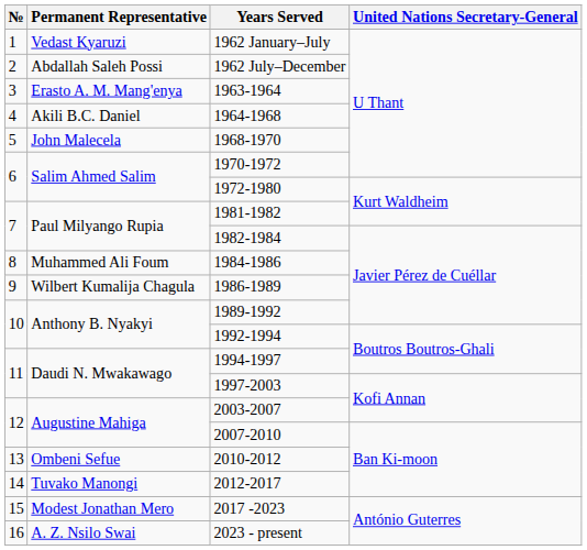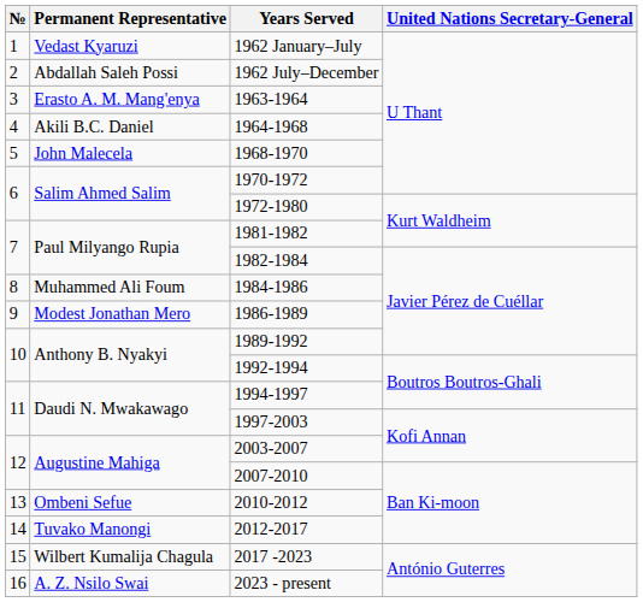1986-1989 | Permanent Representative: Wilbert Kumalija Chagula -> Modest Jonathan Mero
2017 -2023 | Permanent Representative: Modest Jonathan Mero -> Wilbert Kumalija Chagula
